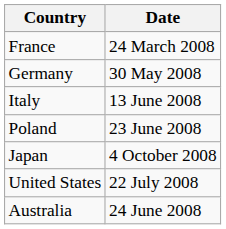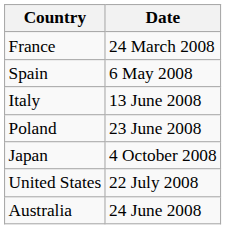+ row: Spain | 6 May 2008
- row: Germany | 30 May 2008
